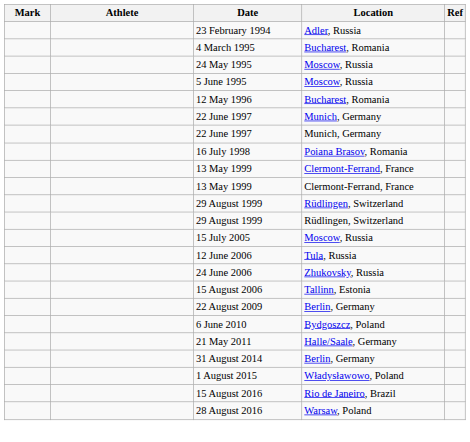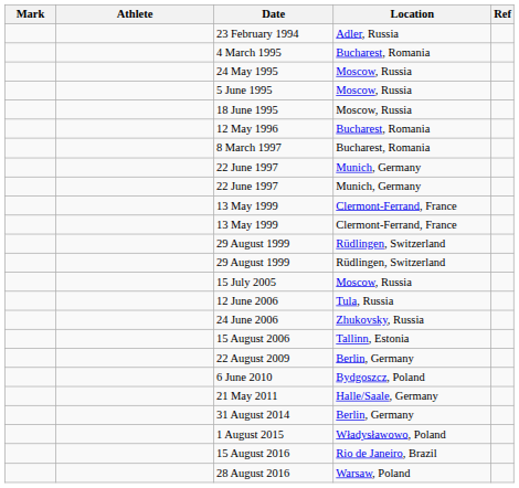+ row: 18 June 1995 | Moscow, Russia
+ row: 8 March 1997 | Bucharest, Romania
- row: 16 July 1998 | Poiana Brasov, Romania
